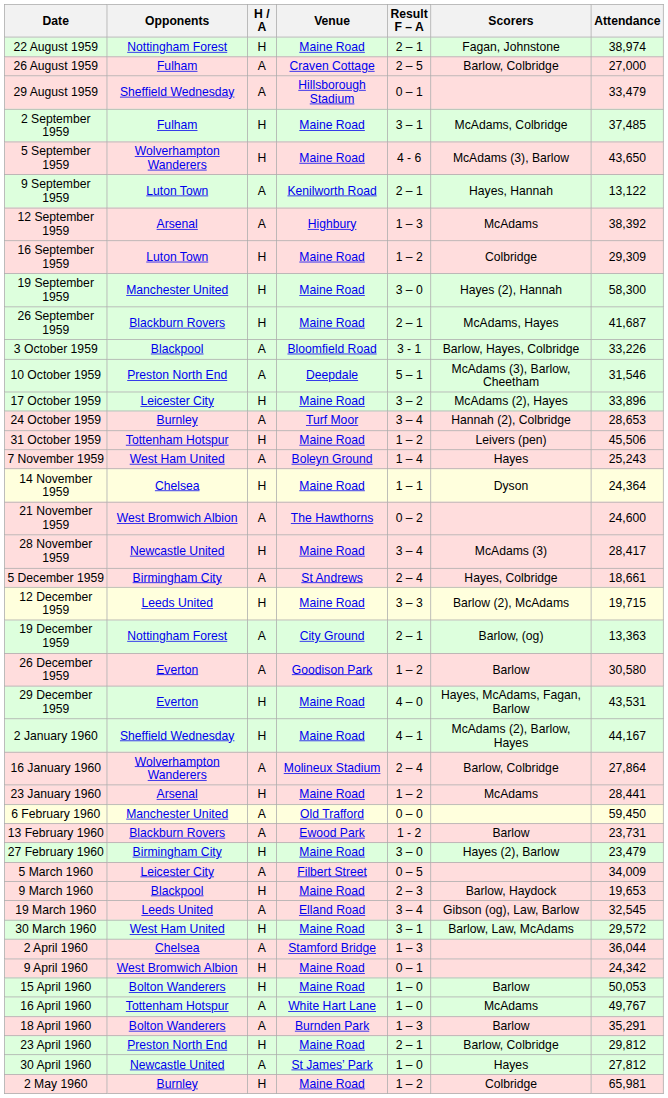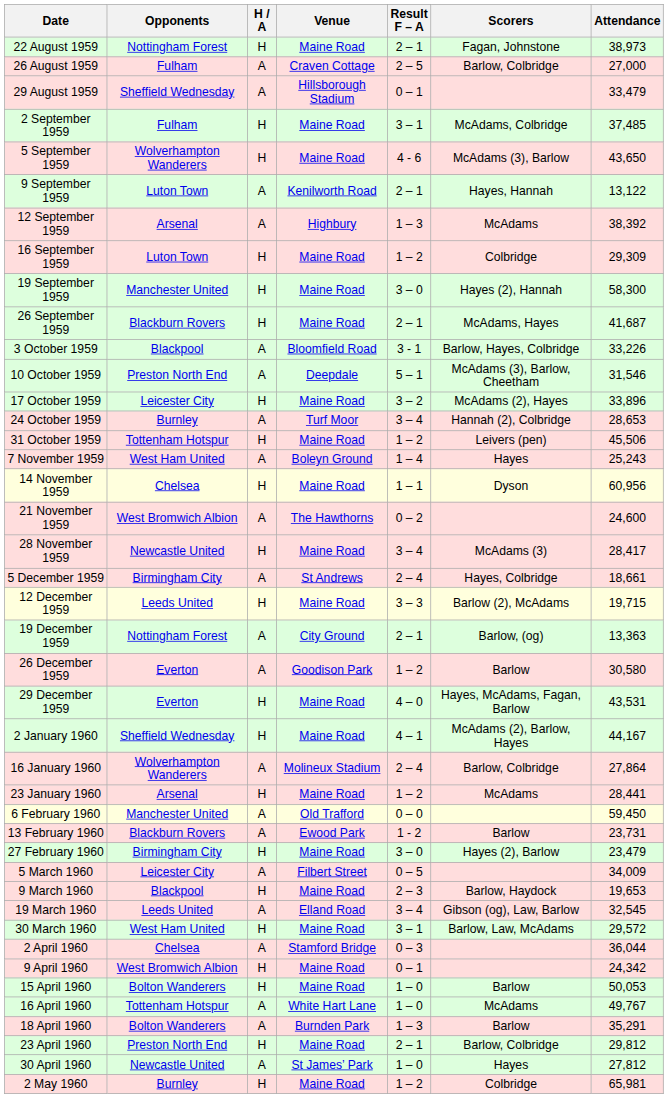22 August 1959 | Attendance: 38,974 -> 38,973
14 November 1959 | Attendance: 24,364 -> 60,956
2 April 1960 | Result F – A: 1 – 3 -> 0 – 3
